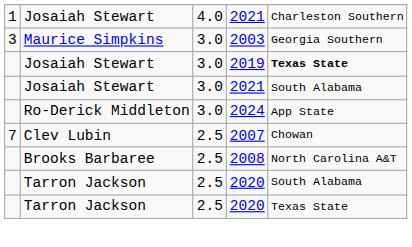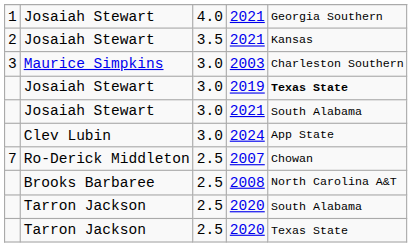1 / 2021 | column 5: Charleston Southern -> Georgia Southern
+ row: 2 | Josaiah Stewart | 3.5 | 2021 | Kansas
2003 | column 5: Georgia Southern -> Charleston Southern
2024 | column 2: Ro-Derick Middleton -> Clev Lubin
2007 | column 2: Clev Lubin -> Ro-Derick Middleton
